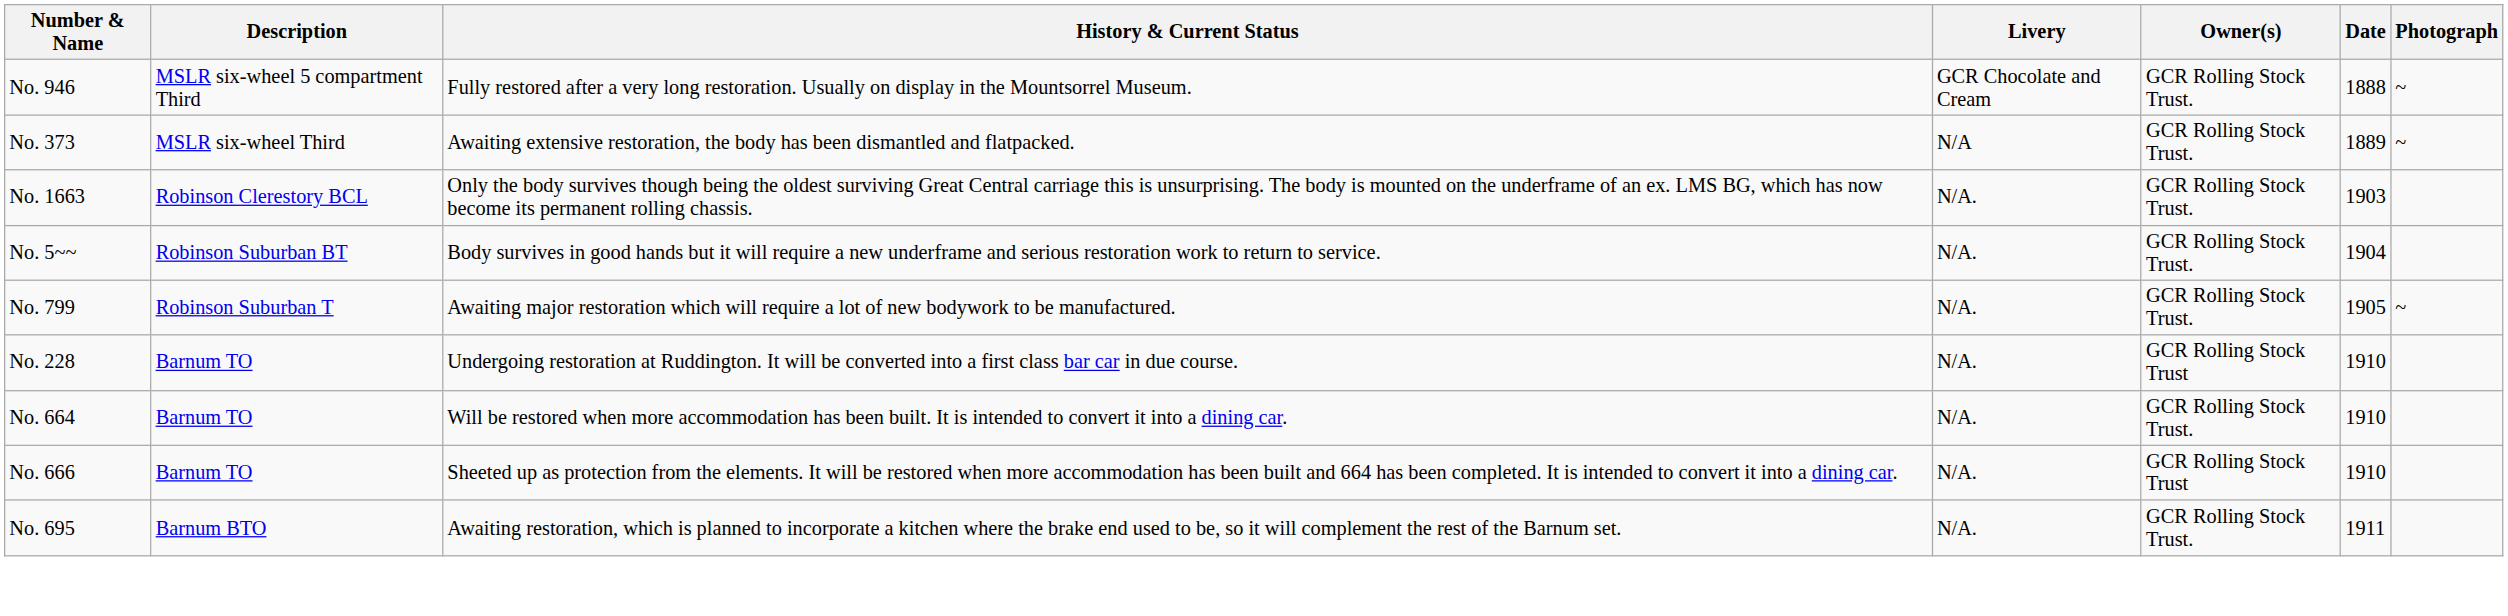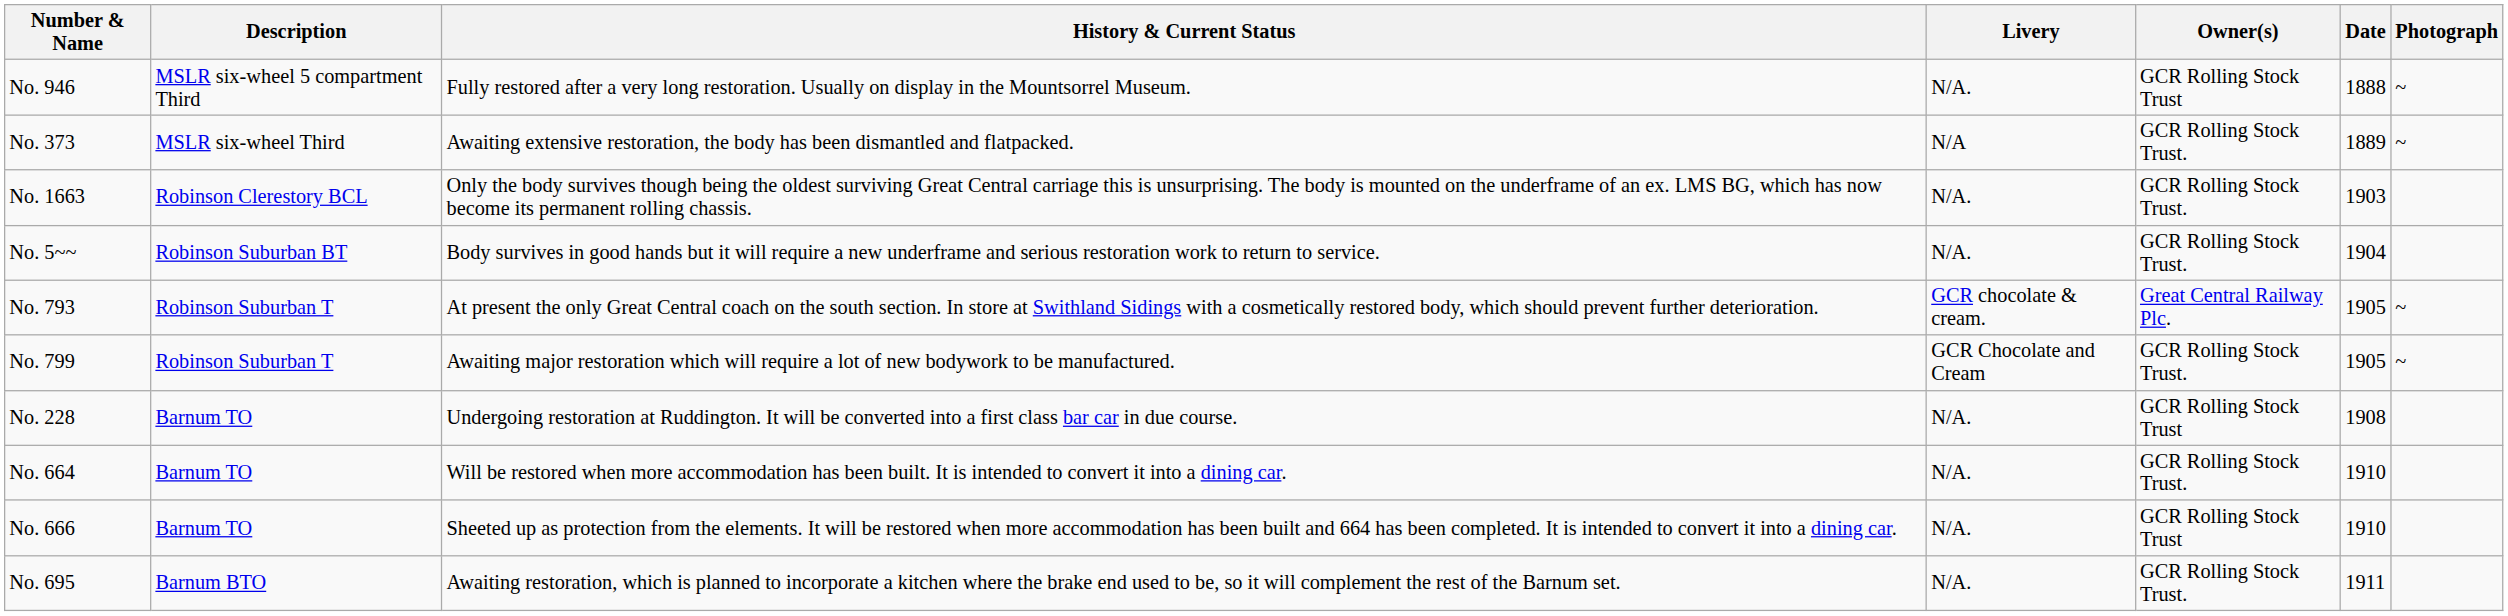No. 946 | Livery: GCR Chocolate and Cream -> N/A.
No. 946 | Owner(s): GCR Rolling Stock Trust. -> GCR Rolling Stock Trust
+ row: No. 793 | Robinson Suburban T | At present the only Great Central coach on the south section. In store at Swithland Sidings with a cosmetically restored body, which should prevent further deterioration. | GCR chocolate & cream. | Great Central Railway Plc. | 1905 | ~
No. 799 | Livery: N/A. -> GCR Chocolate and Cream
No. 228 | Date: 1910 -> 1908
